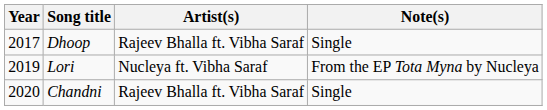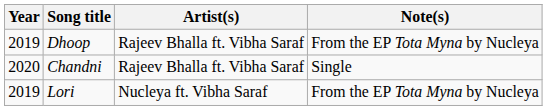Dhoop | Year: 2017 -> 2019
Dhoop | Note(s): Single -> From the EP Tota Myna by Nucleya
rows swapped: Lori <-> Chandni
